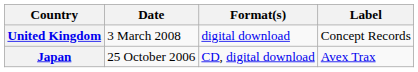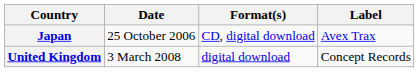rows swapped: Japan <-> United Kingdom
